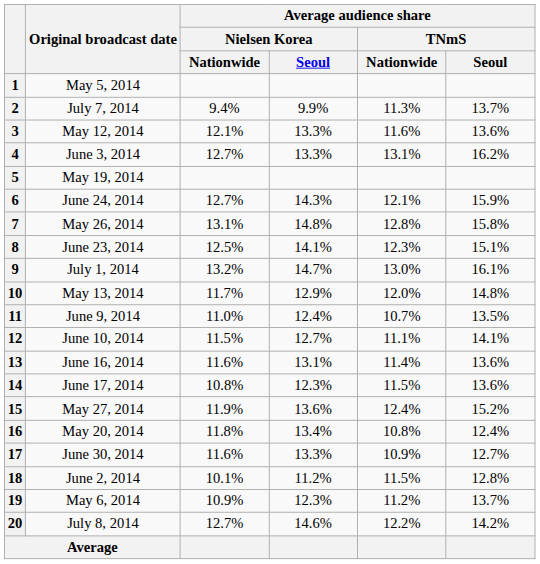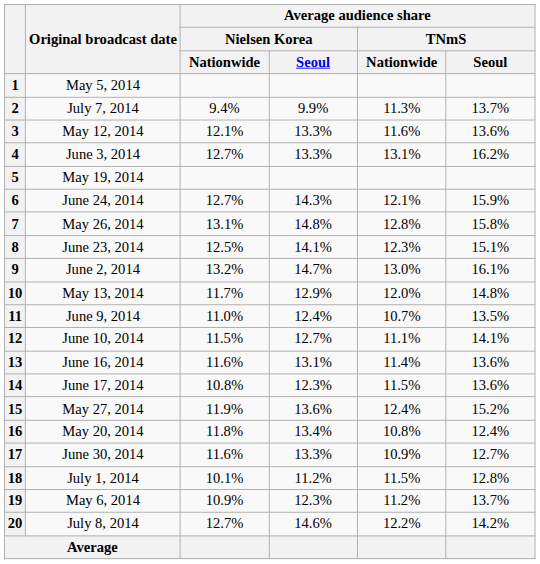9 | Original broadcast date: July 1, 2014 -> June 2, 2014
18 | Original broadcast date: June 2, 2014 -> July 1, 2014
